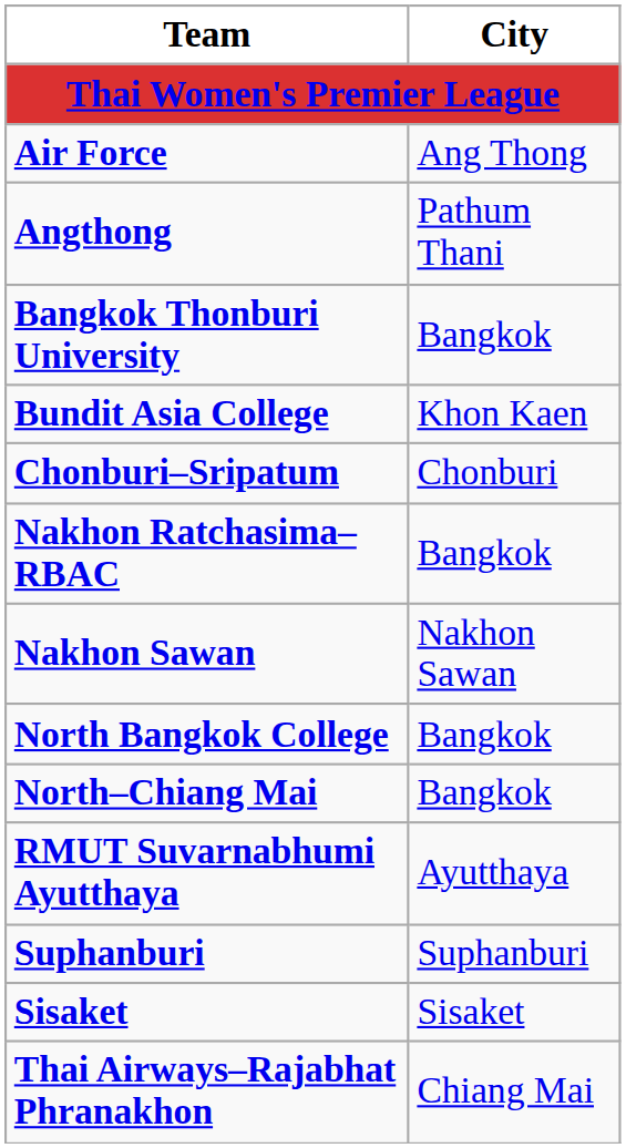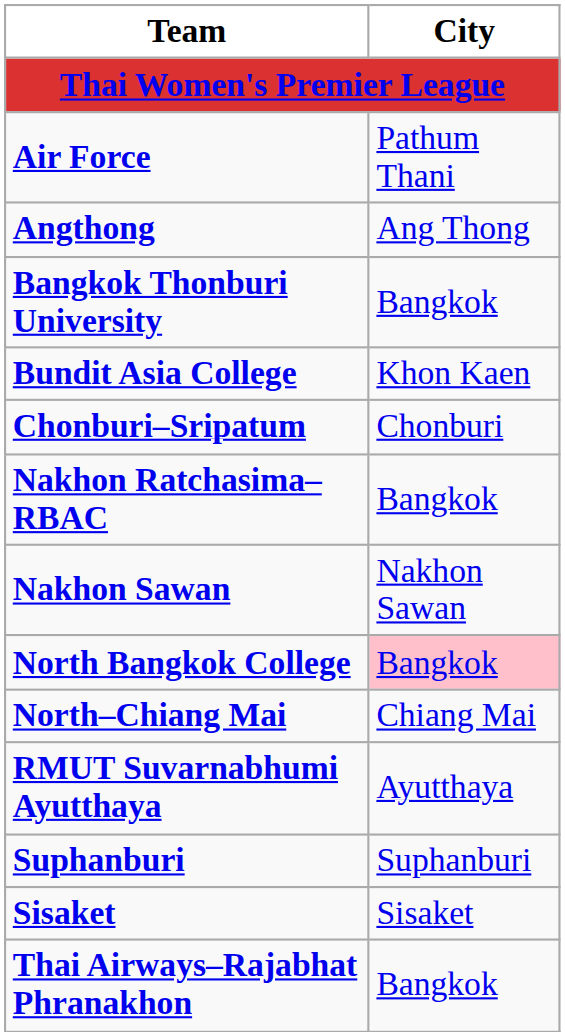Air Force | City: Ang Thong -> Pathum Thani
Angthong | City: Pathum Thani -> Ang Thong
North Bangkok College | City: no background -> pink background
North–Chiang Mai | City: Bangkok -> Chiang Mai
Thai Airways–Rajabhat Phranakhon | City: Chiang Mai -> Bangkok
